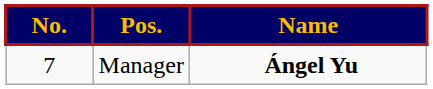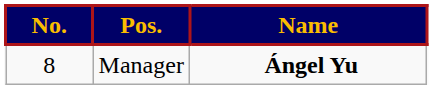Manager | No.: 7 -> 8
